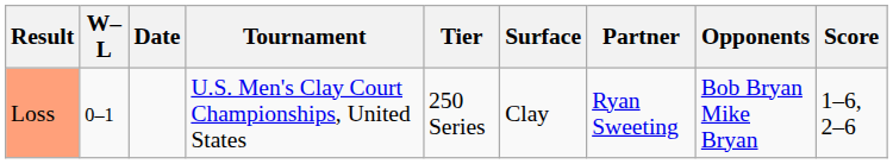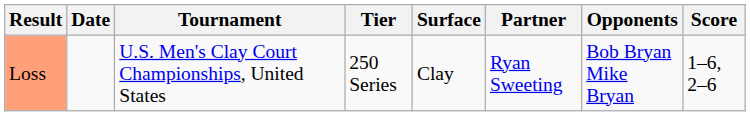- column: W–L | 0–1
